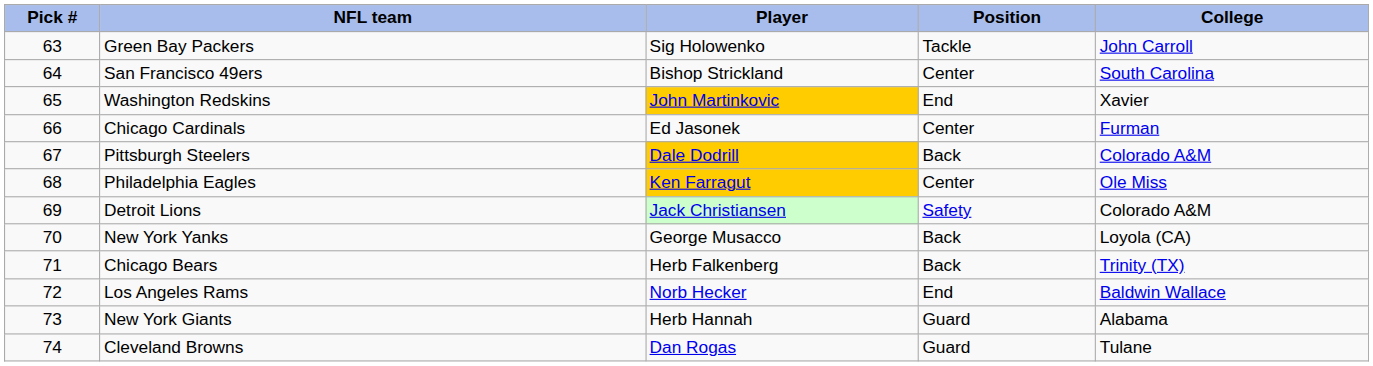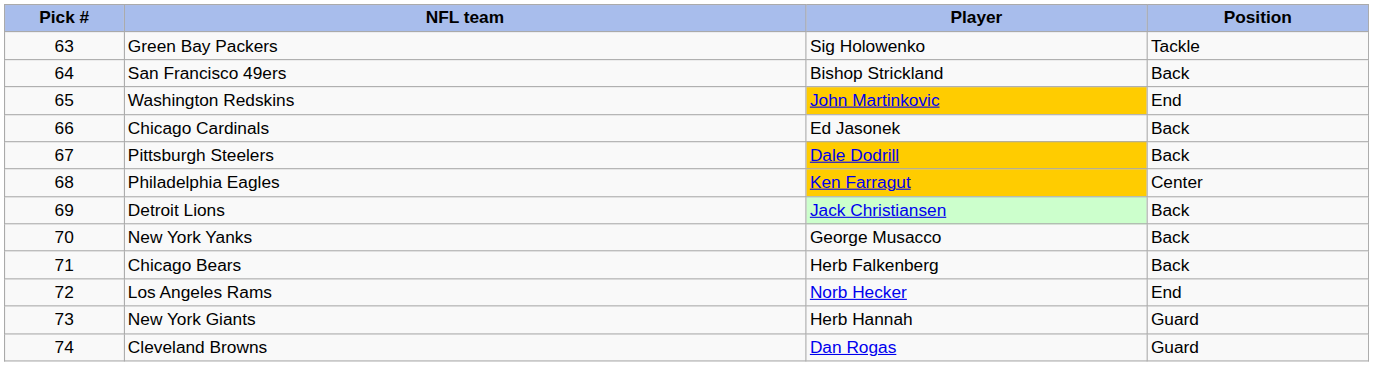- column: College | John Carroll | South Carolina | Xavier | Furman | Colorado A&M | Ole Miss | Colorado A&M | Loyola (CA) | Trinity (TX) | Baldwin Wallace | Alabama | Tulane
San Francisco 49ers | Position: Center -> Back
Chicago Cardinals | Position: Center -> Back
Detroit Lions | Position: Safety -> Back
